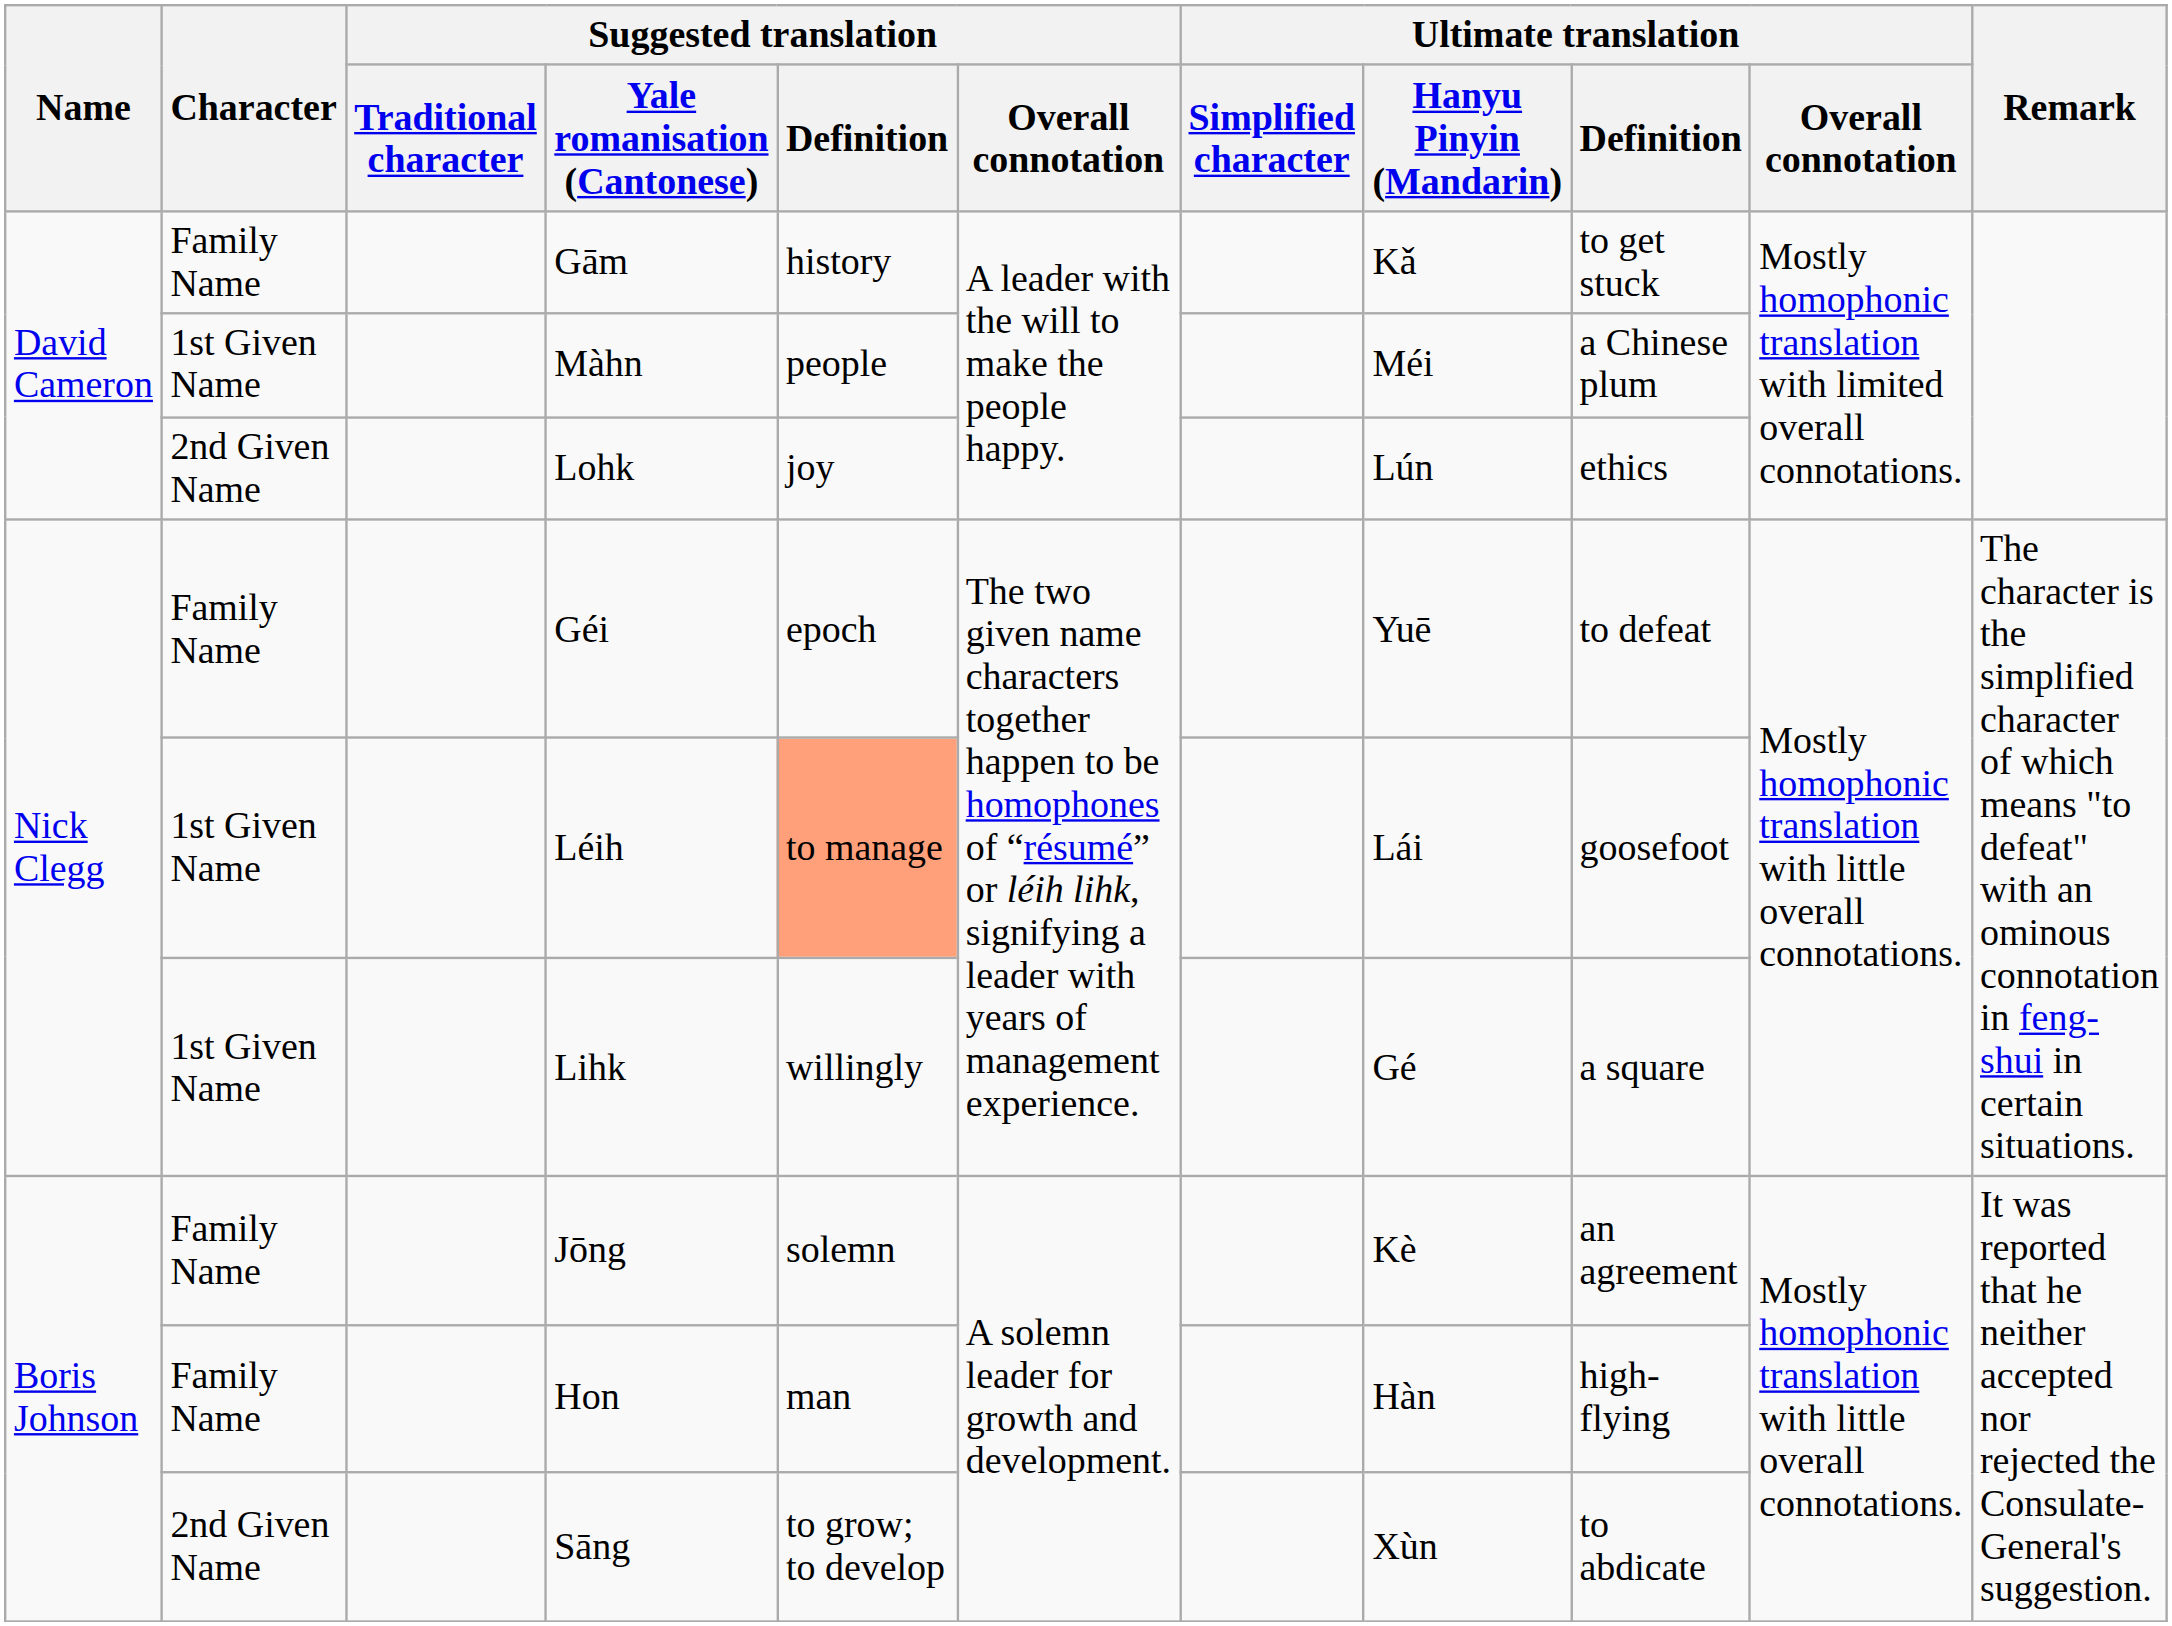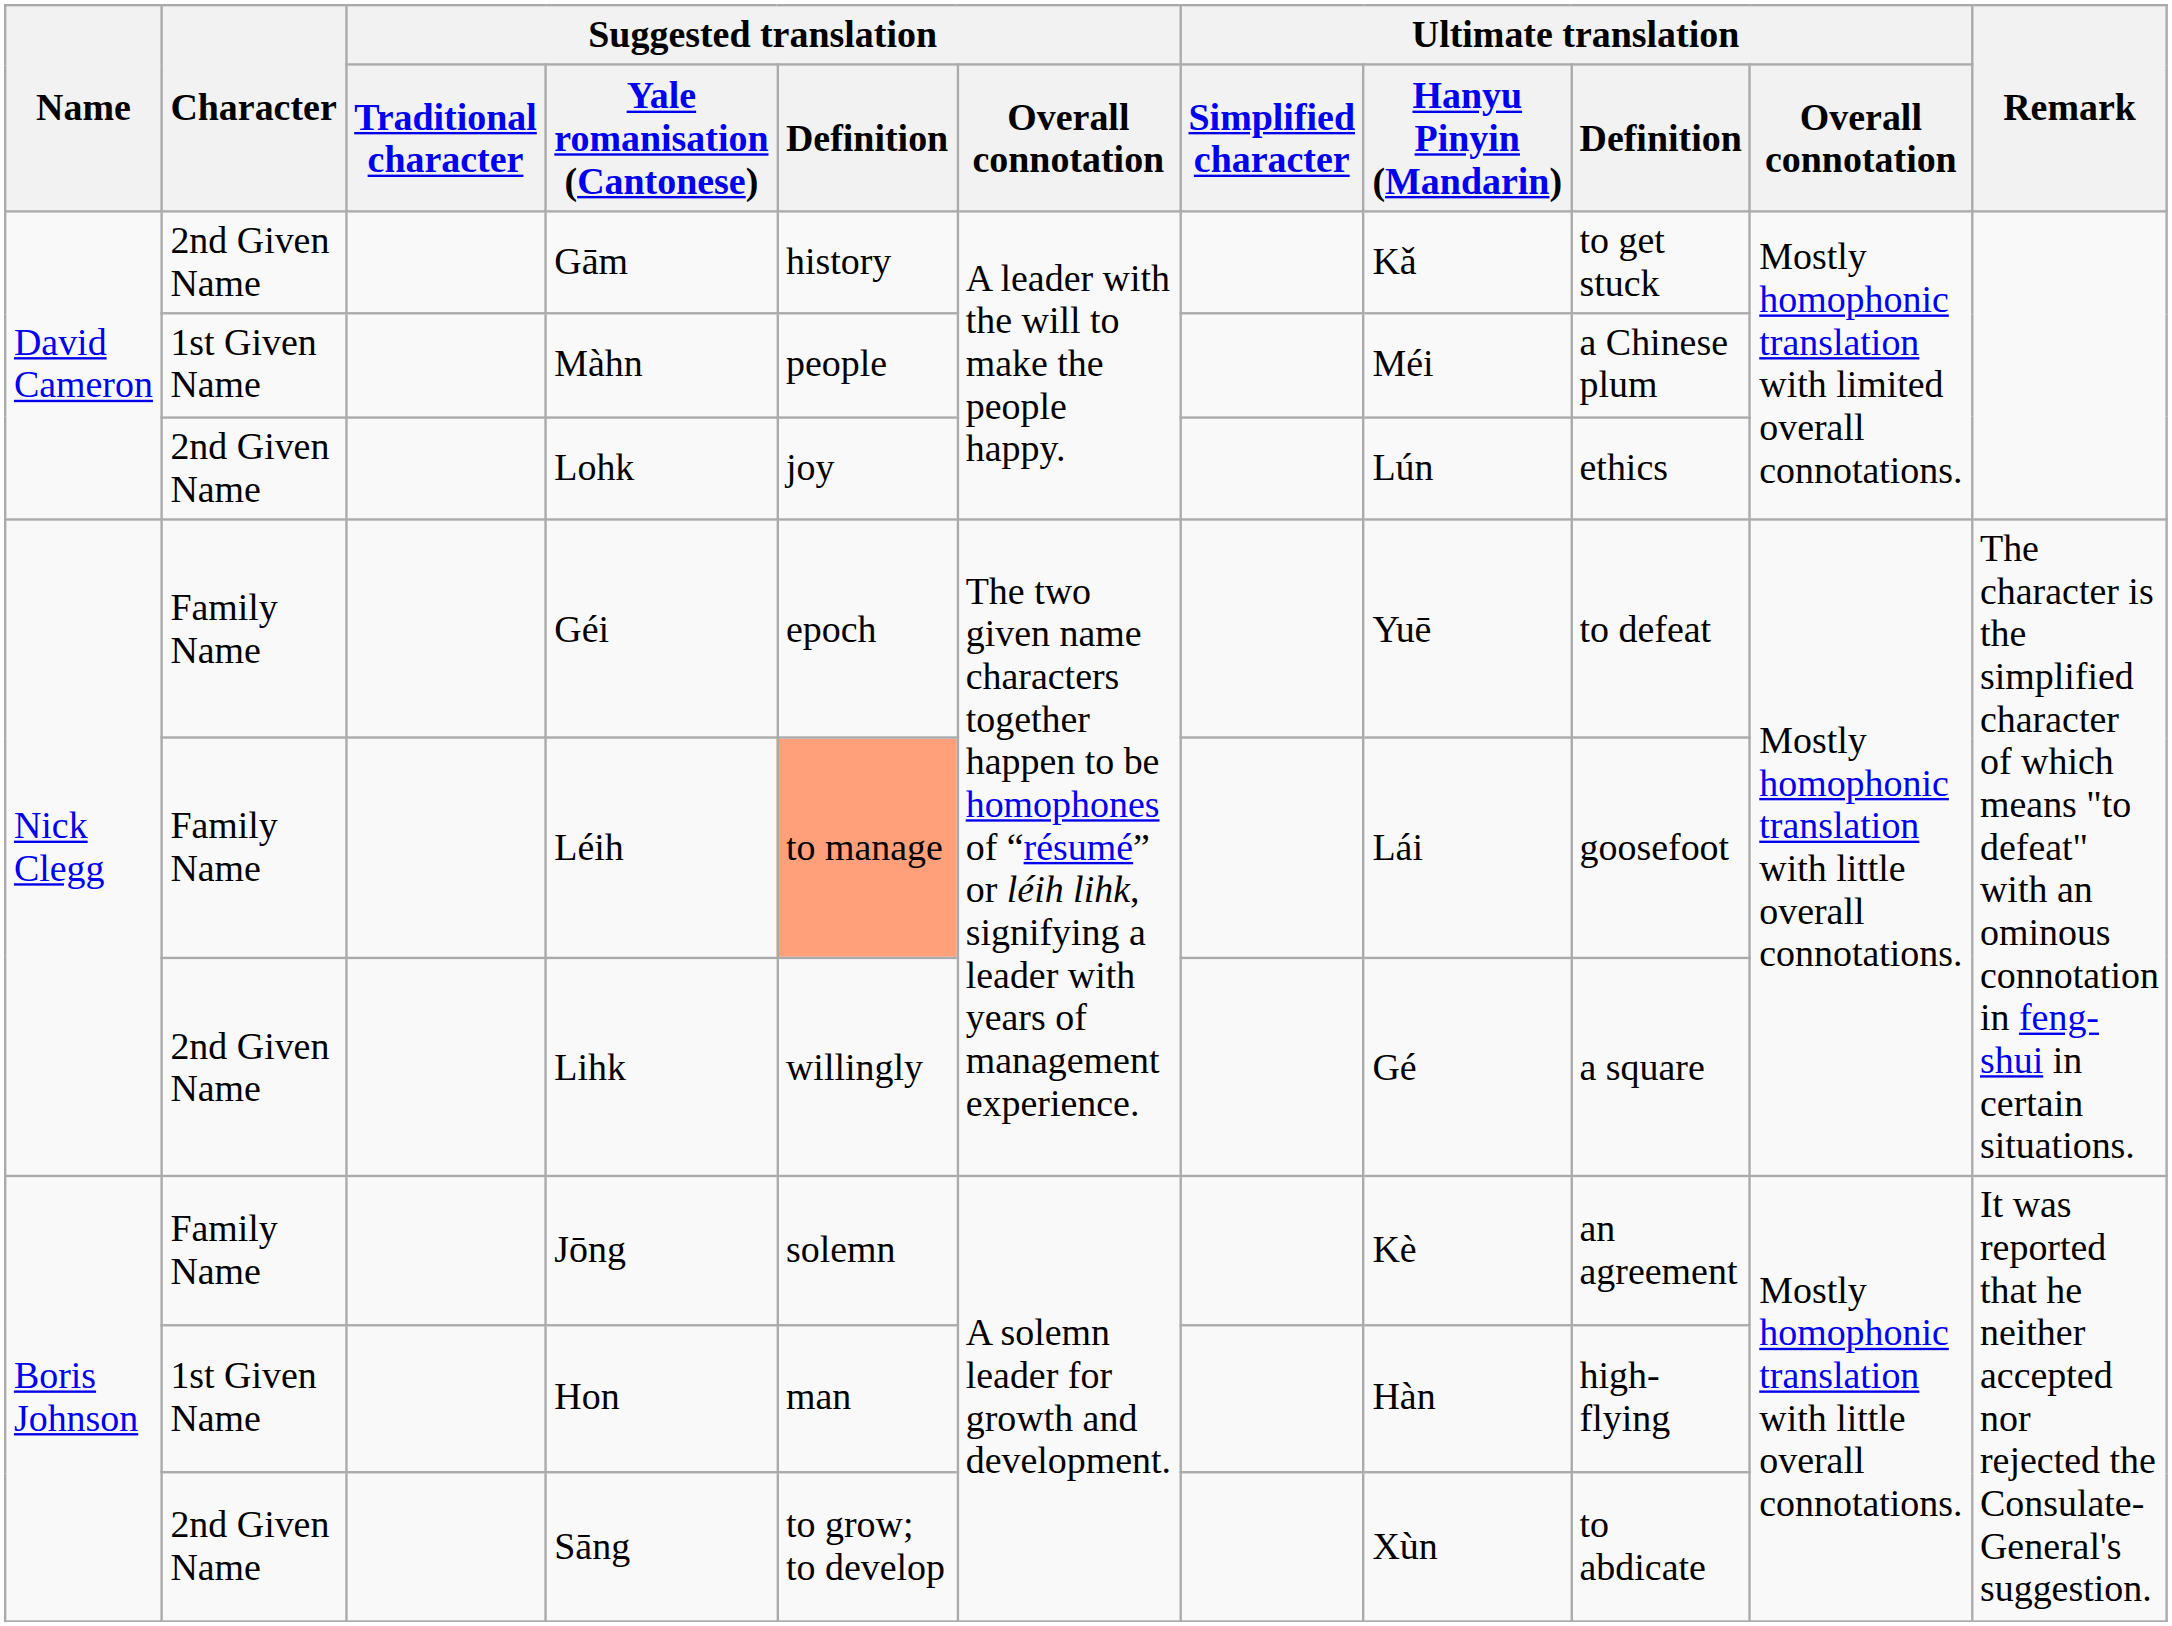Gām | Character: Family Name -> 2nd Given Name
Léih | Character: 1st Given Name -> Family Name
Lihk | Character: 1st Given Name -> 2nd Given Name
Hon | Character: Family Name -> 1st Given Name
